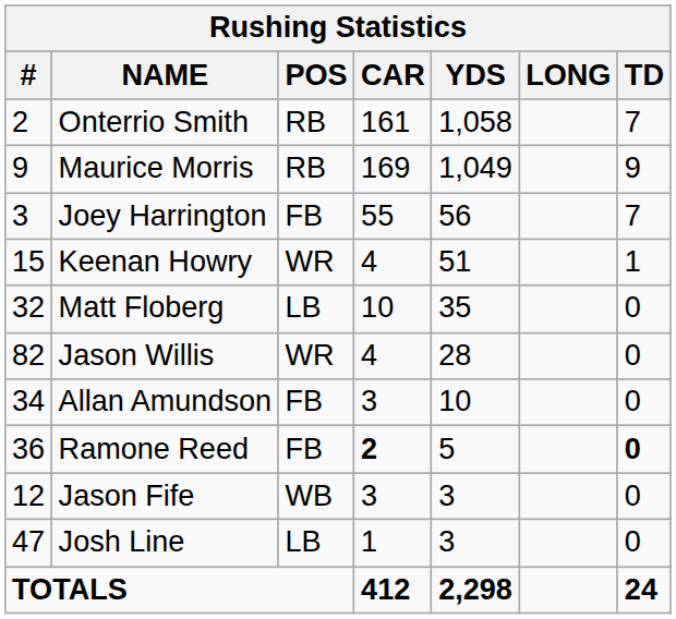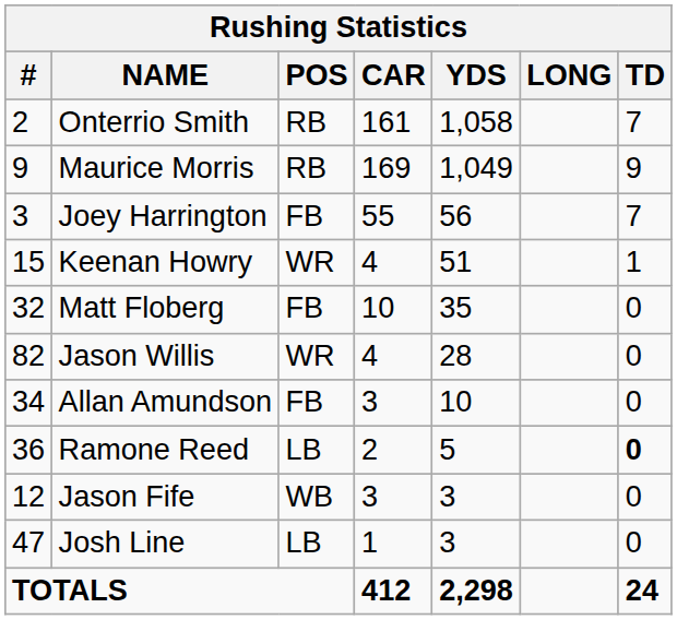Matt Floberg | POS: LB -> FB
Ramone Reed | POS: FB -> LB
Ramone Reed | CAR: bold -> normal
